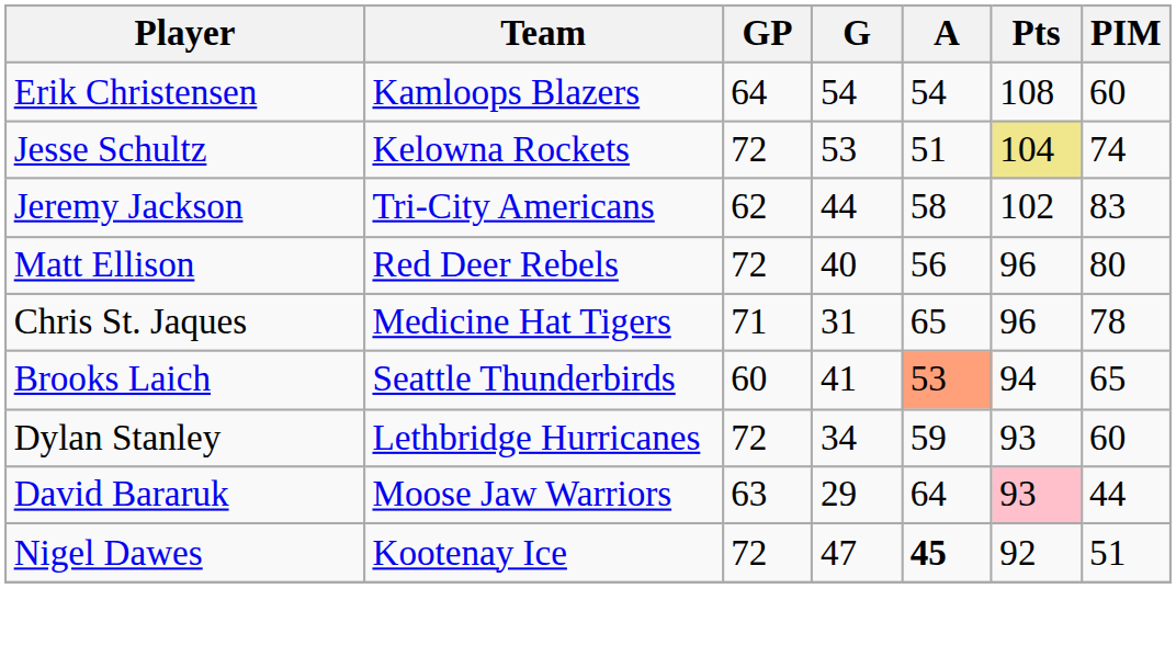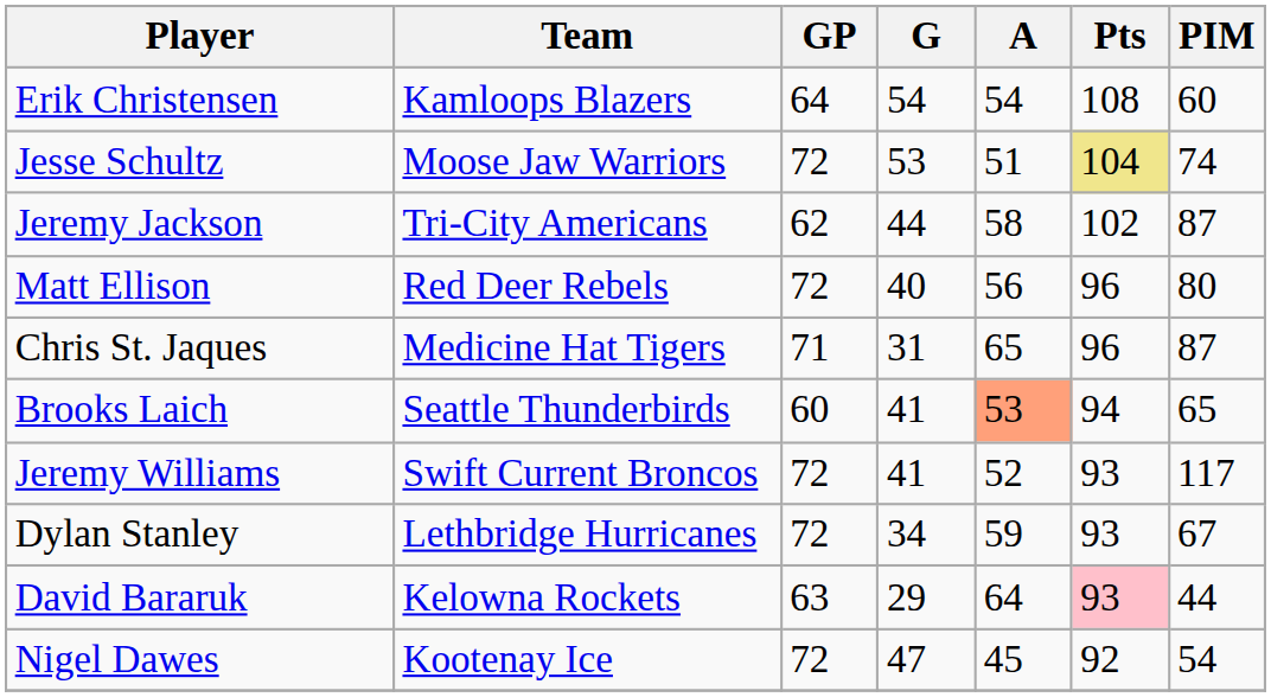Jesse Schultz | Team: Kelowna Rockets -> Moose Jaw Warriors
Jeremy Jackson | PIM: 83 -> 87
Chris St. Jaques | PIM: 78 -> 87
+ row: Jeremy Williams | Swift Current Broncos | 72 | 41 | 52 | 93 | 117
Dylan Stanley | PIM: 60 -> 67
David Bararuk | Team: Moose Jaw Warriors -> Kelowna Rockets
Nigel Dawes | A: bold -> normal
Nigel Dawes | PIM: 51 -> 54
